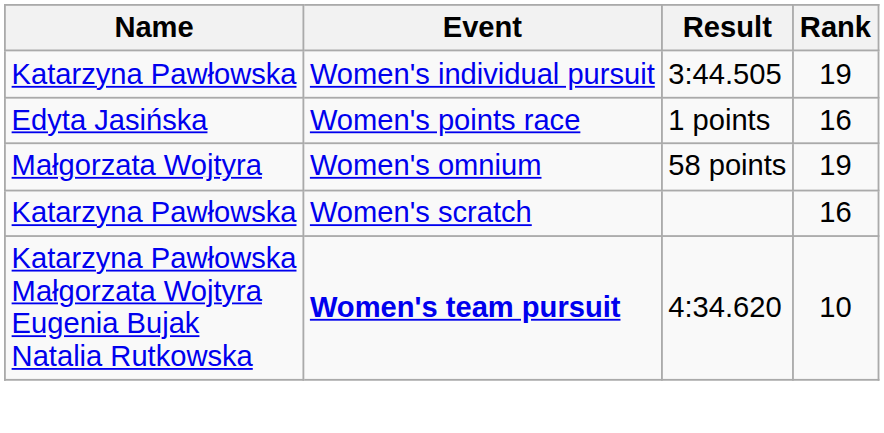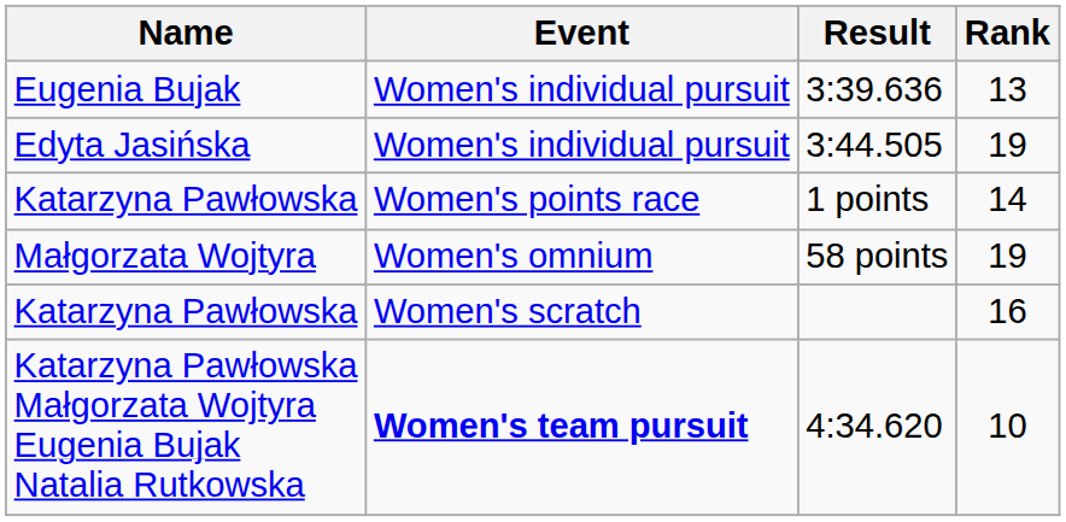+ row: Eugenia Bujak | Women's individual pursuit | 3:39.636 | 13
3:44.505 | Name: Katarzyna Pawłowska -> Edyta Jasińska
1 points | Name: Edyta Jasińska -> Katarzyna Pawłowska
1 points | Rank: 16 -> 14
